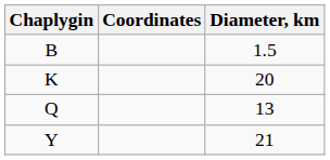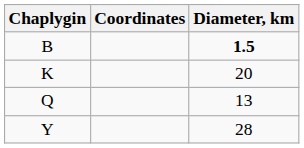B | Diameter, km: normal -> bold
Y | Diameter, km: 21 -> 28
